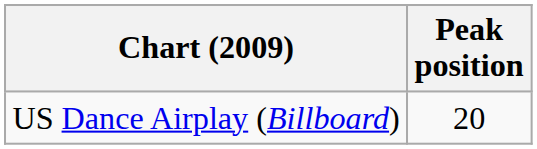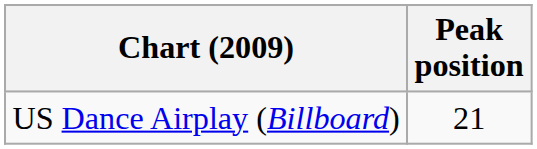US Dance Airplay (Billboard) | Peak position: 20 -> 21
